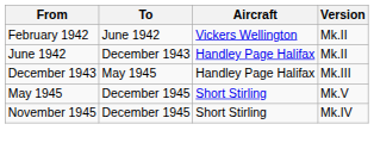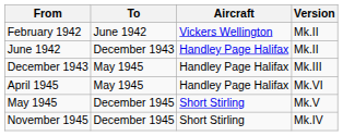+ row: April 1945 | May 1945 | Handley Page Halifax | Mk.VI
